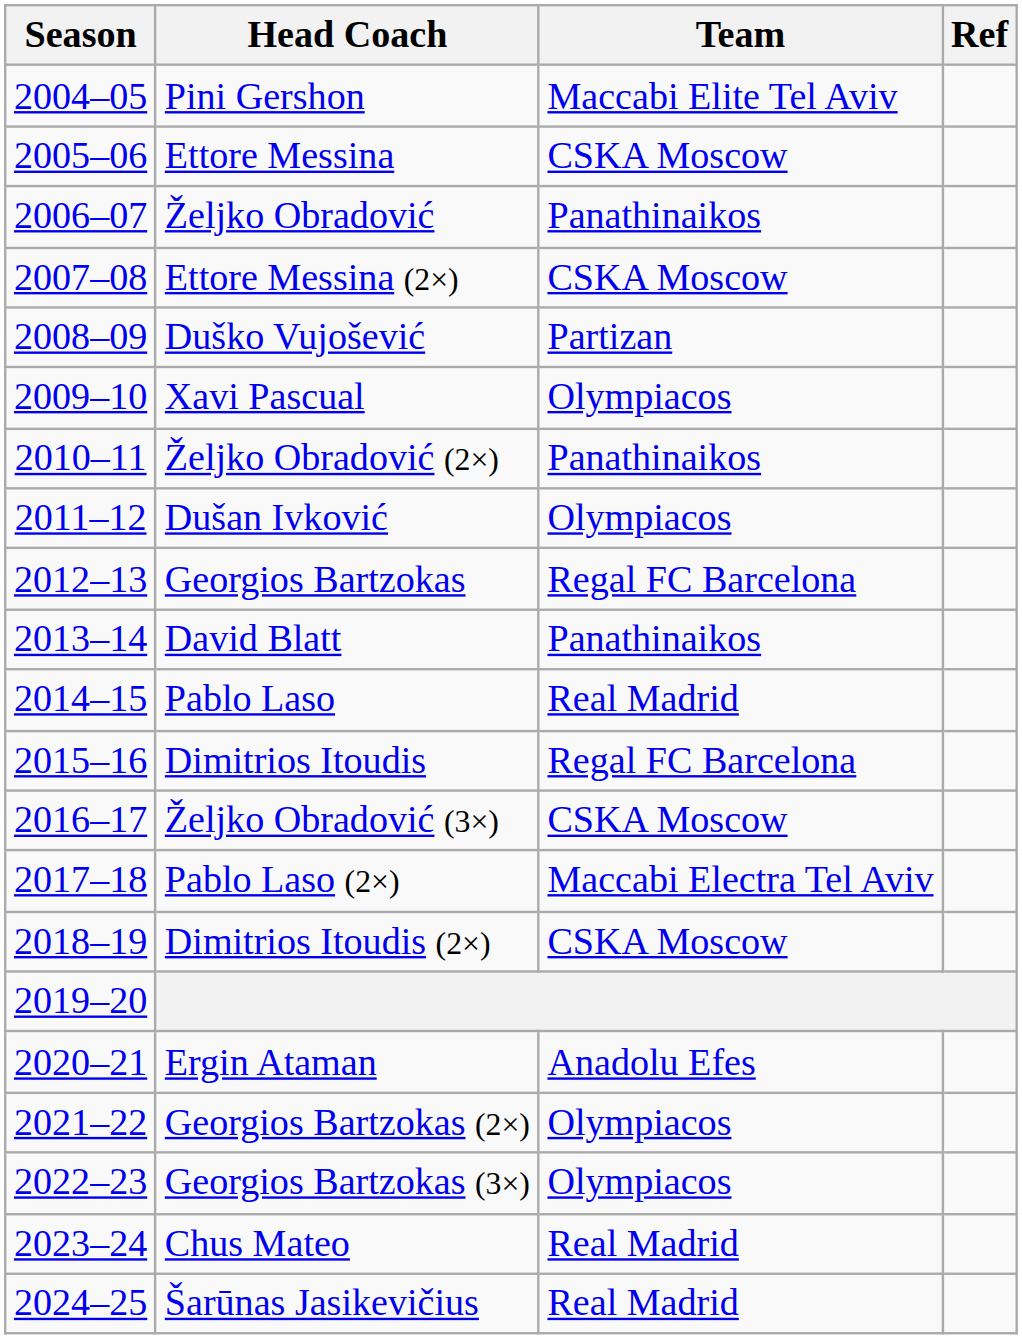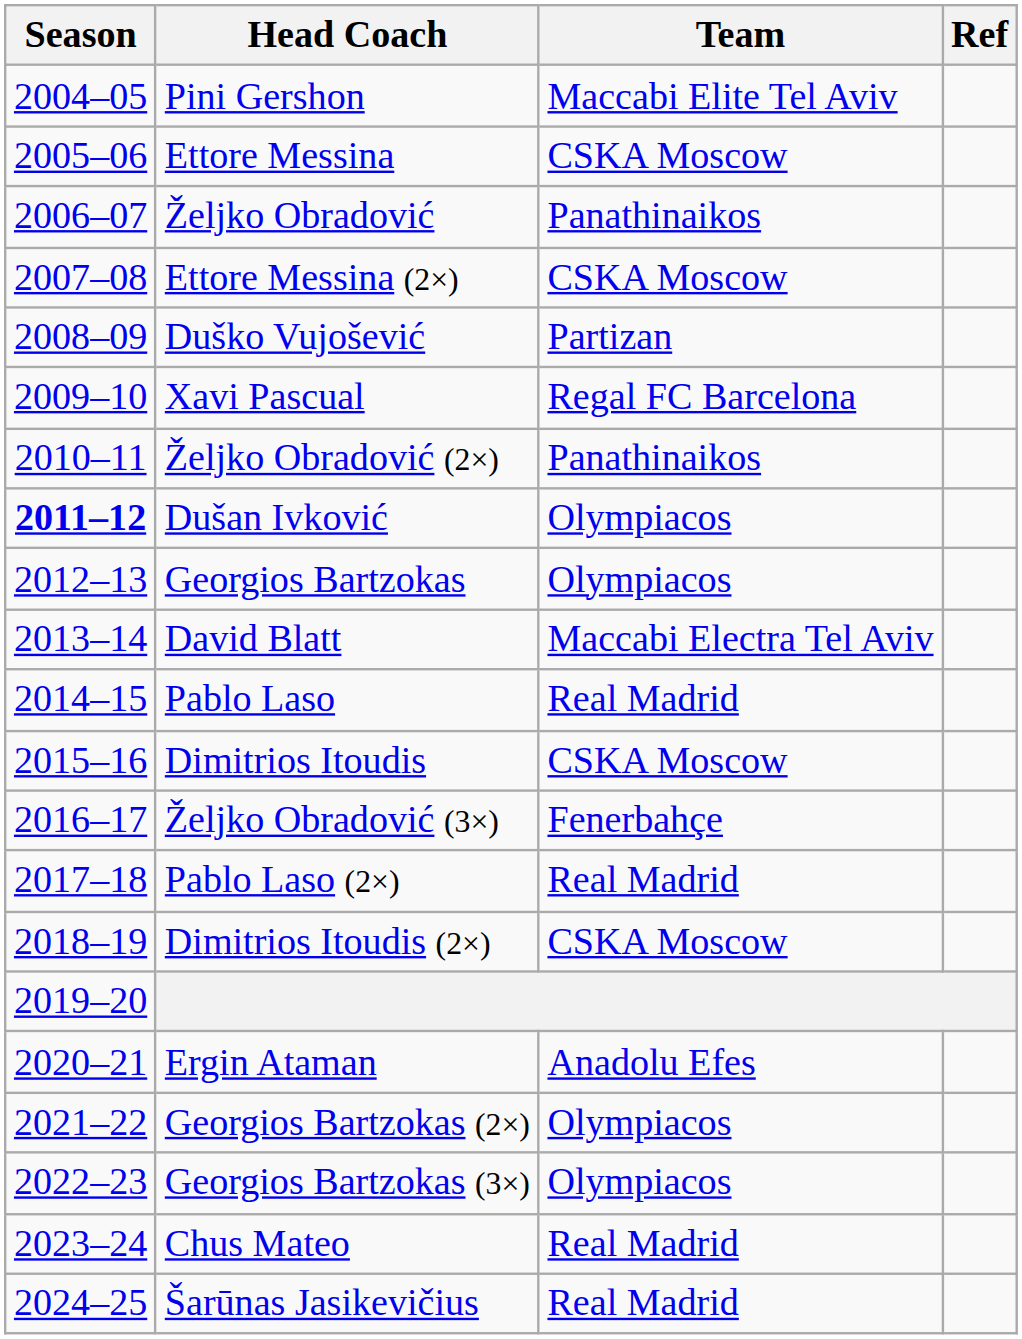Xavi Pascual | Team: Olympiacos -> Regal FC Barcelona
Dušan Ivković | Season: normal -> bold
Georgios Bartzokas | Team: Regal FC Barcelona -> Olympiacos
David Blatt | Team: Panathinaikos -> Maccabi Electra Tel Aviv
Dimitrios Itoudis | Team: Regal FC Barcelona -> CSKA Moscow
Željko Obradović (3×) | Team: CSKA Moscow -> Fenerbahçe
Pablo Laso (2×) | Team: Maccabi Electra Tel Aviv -> Real Madrid
